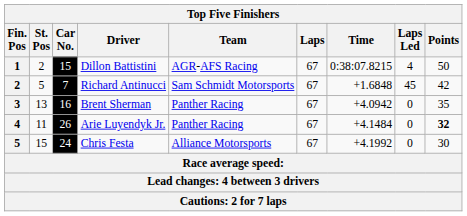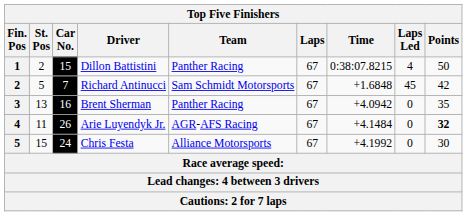Dillon Battistini | Team: AGR-AFS Racing -> Panther Racing
Arie Luyendyk Jr. | Team: Panther Racing -> AGR-AFS Racing
